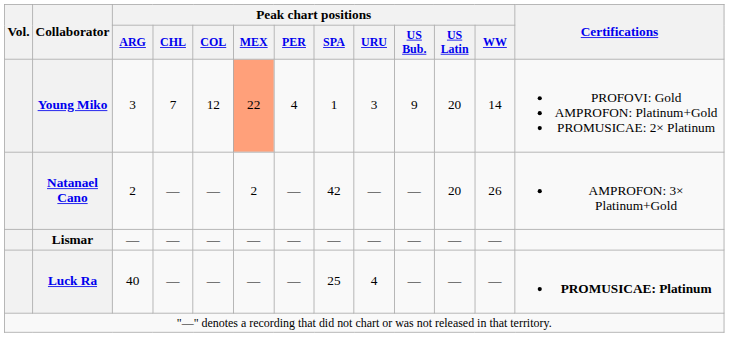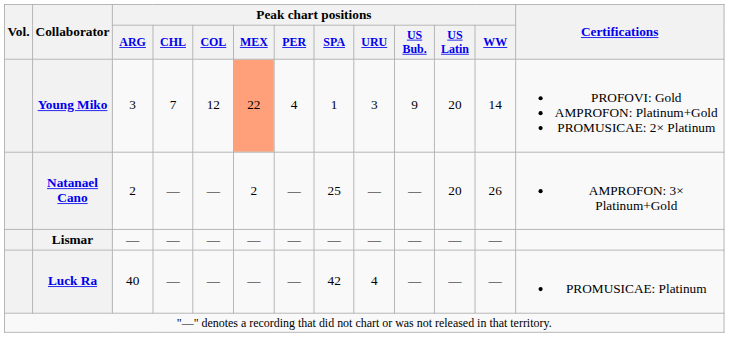Natanael Cano | Peak chart positions / SPA: 42 -> 25
Luck Ra | Peak chart positions / SPA: 25 -> 42
Luck Ra | Certifications: bold -> normal
